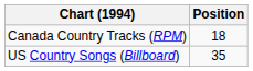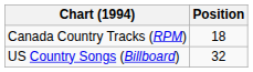US Country Songs (Billboard) | Position: 35 -> 32
